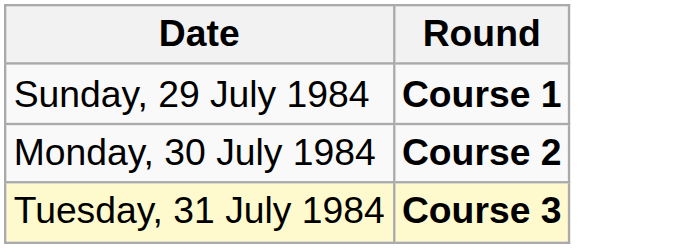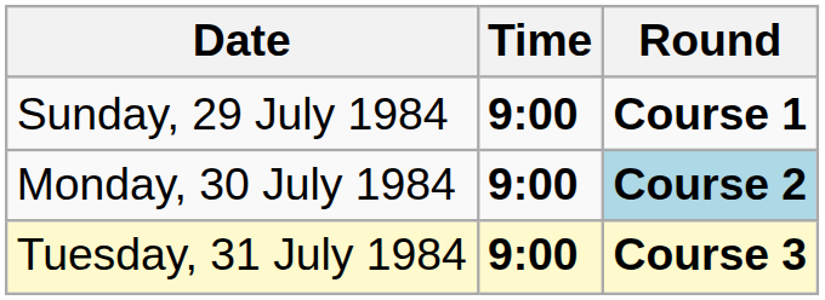+ column: Time | 9:00 | 9:00 | 9:00
Monday, 30 July 1984 | Round: no background -> lightblue background
